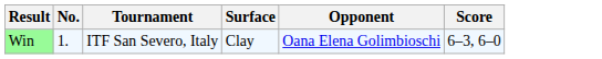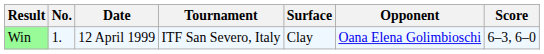+ column: Date | 12 April 1999
